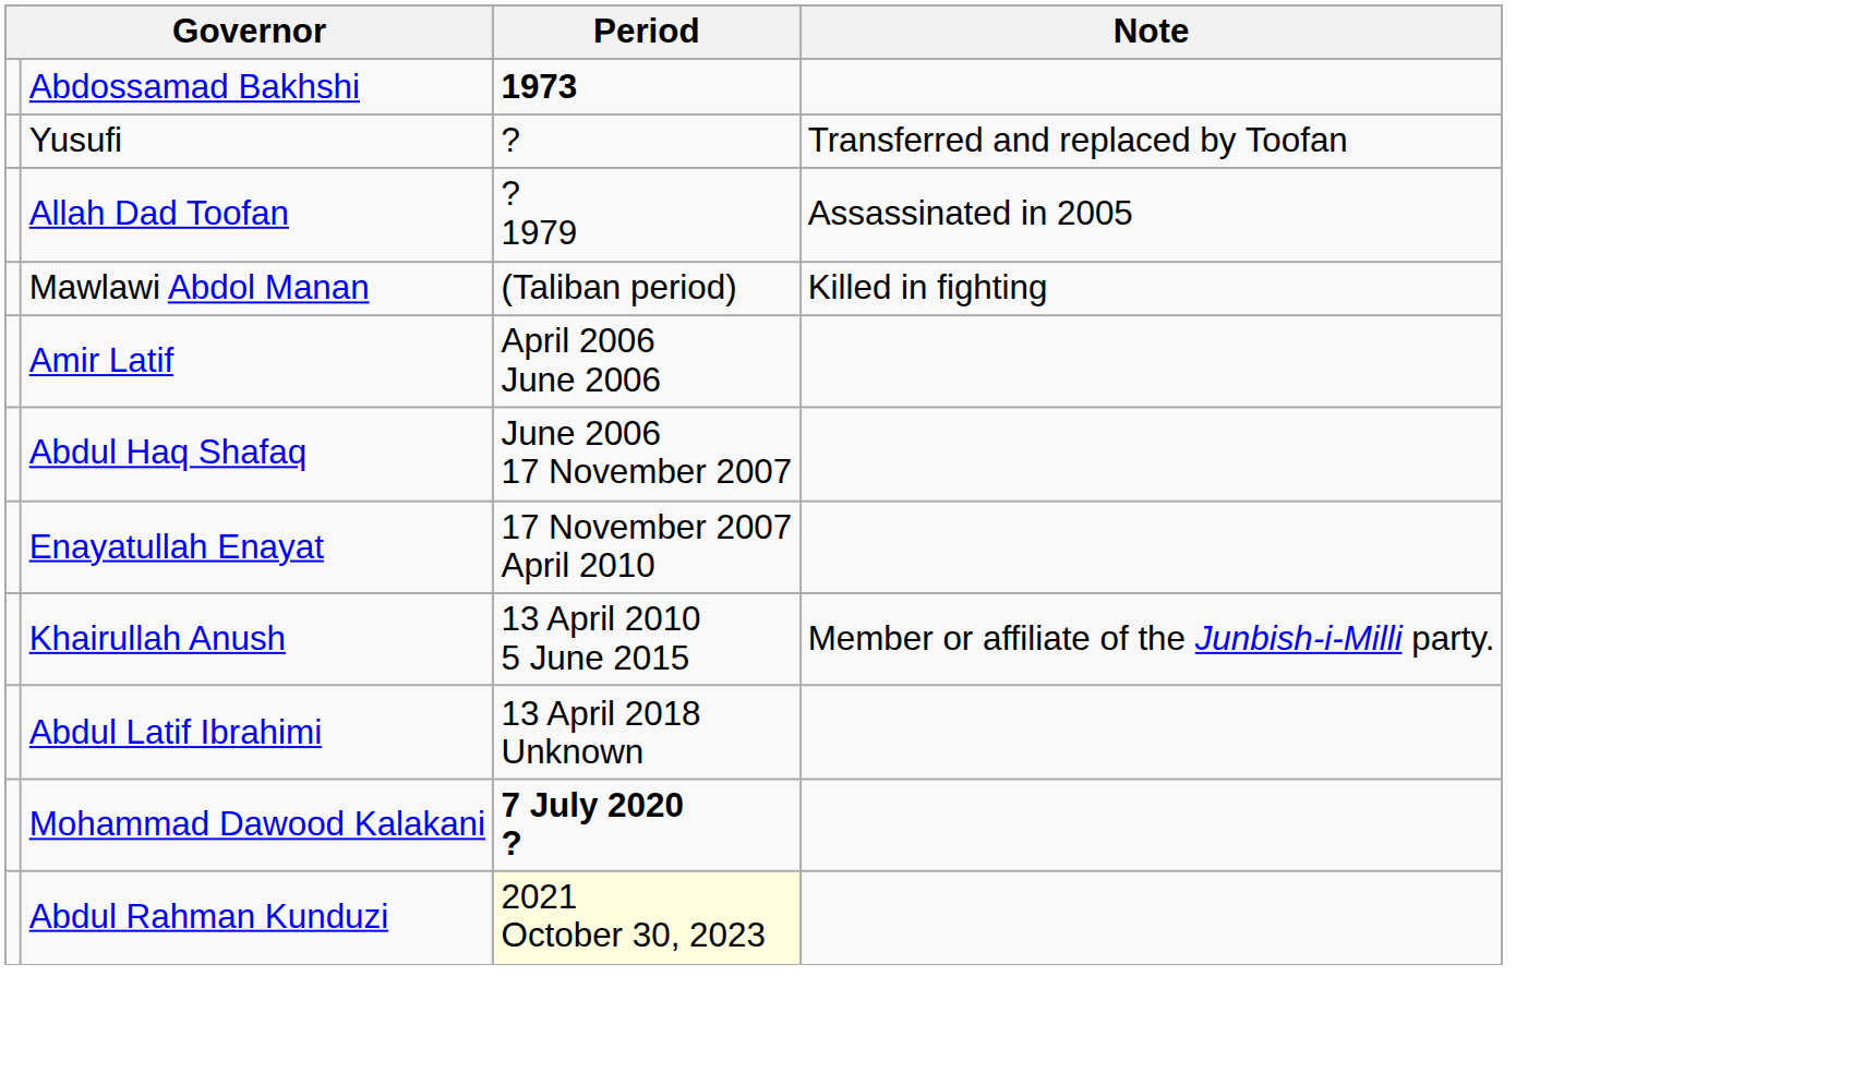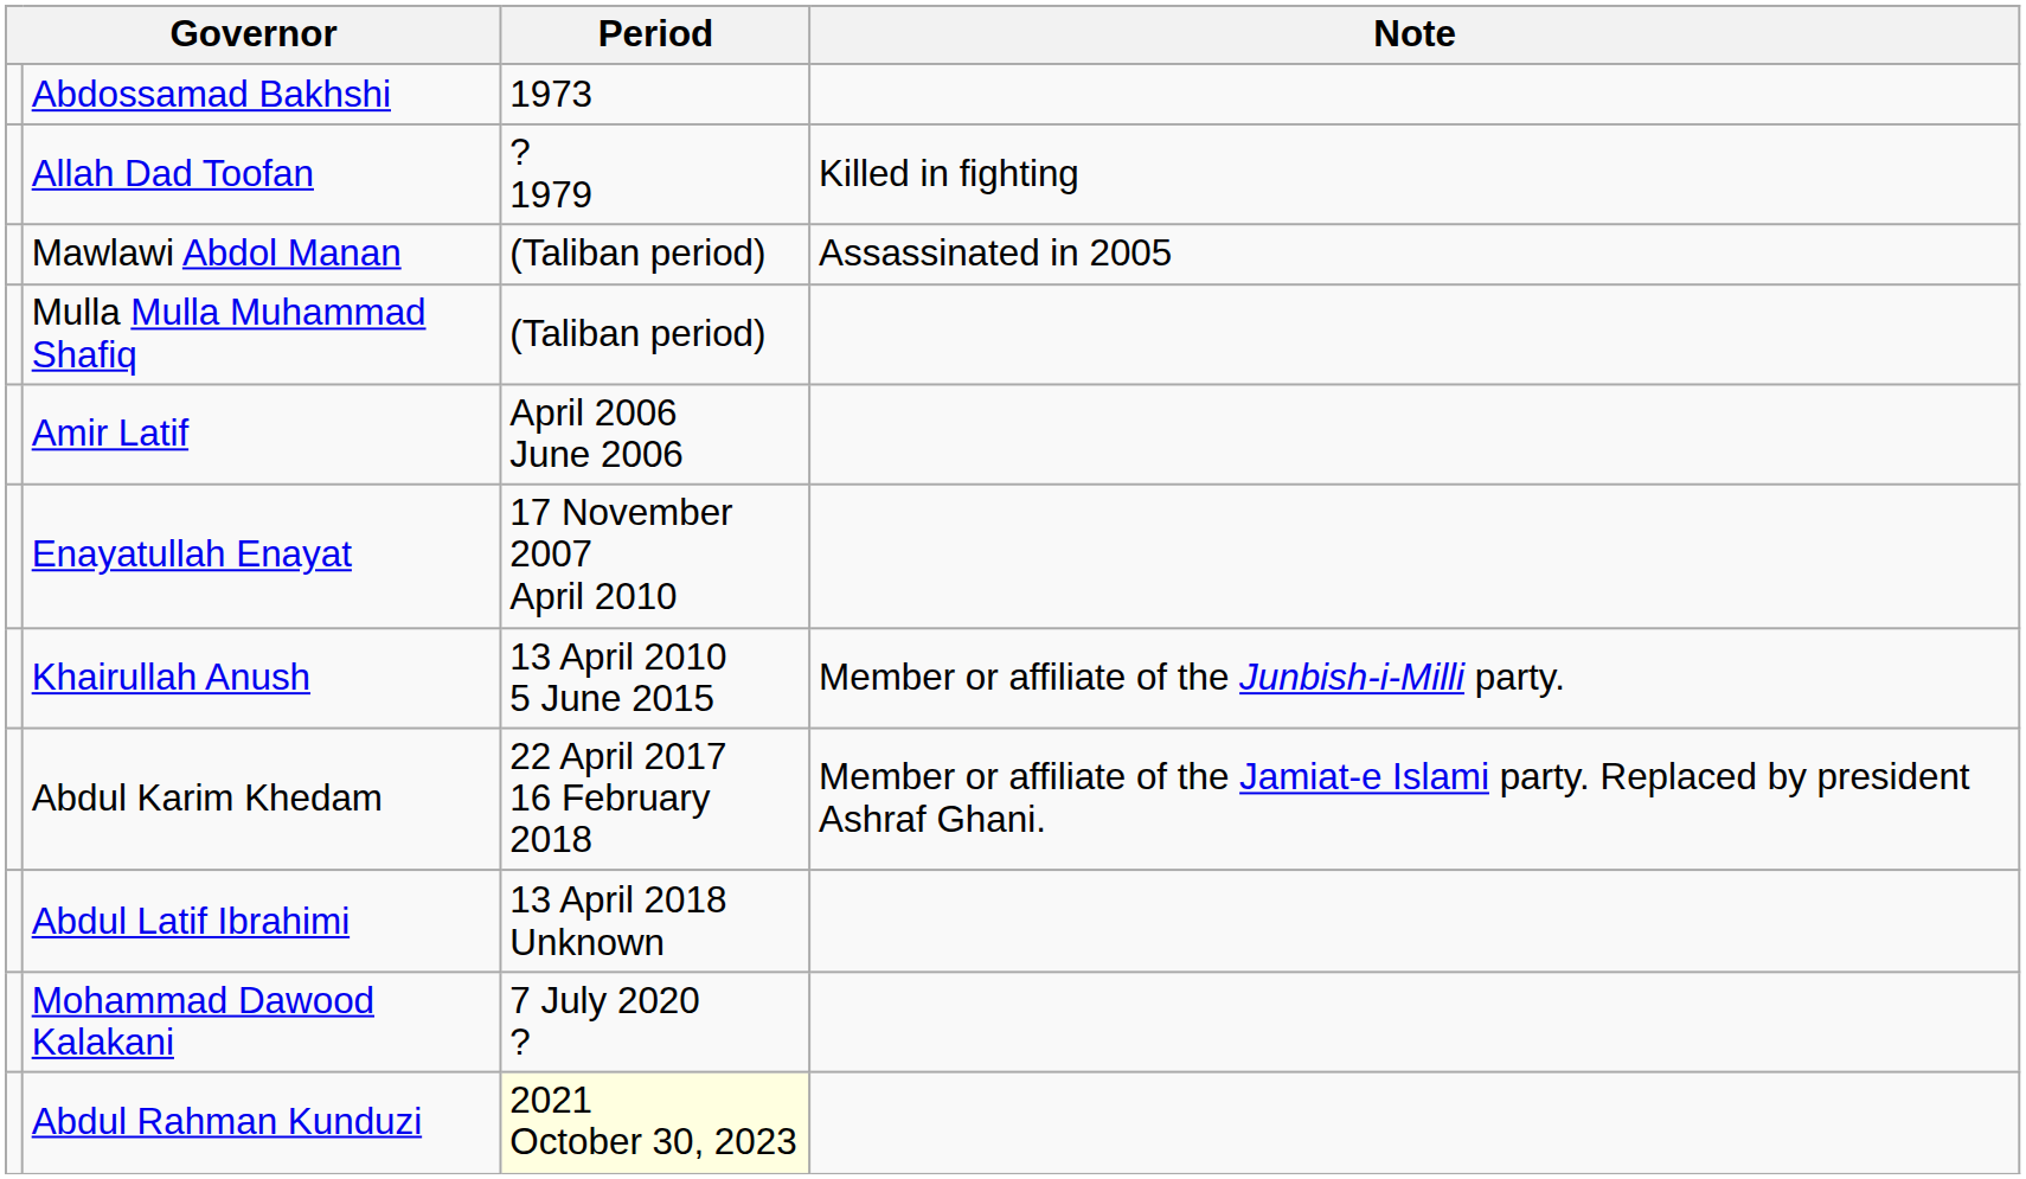Abdossamad Bakhshi | Period: bold -> normal
- row: Yusufi | ? | Transferred and replaced by Toofan
Allah Dad Toofan | Note: Assassinated in 2005 -> Killed in fighting
Mawlawi Abdol Manan | Note: Killed in fighting -> Assassinated in 2005
+ row: Mulla Mulla Muhammad Shafiq | (Taliban period)
- row: Abdul Haq Shafaq | June 2006 17 November 2007
+ row: Abdul Karim Khedam | 22 April 2017 16 February 2018 | Member or affiliate of the Jamiat-e Islami party. Replaced by president Ashraf Ghani.
Mohammad Dawood Kalakani | Period: bold -> normal
